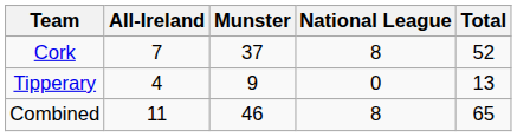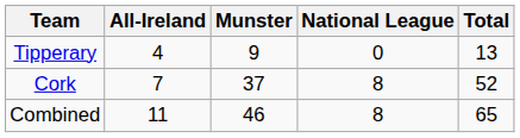rows swapped: Cork <-> Tipperary
